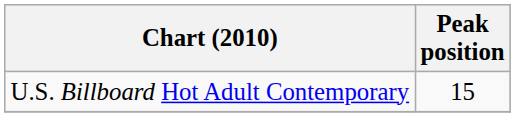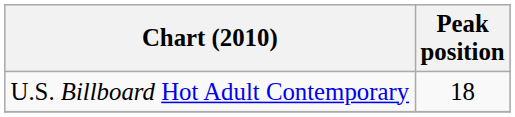U.S. Billboard Hot Adult Contemporary | Peak position: 15 -> 18
